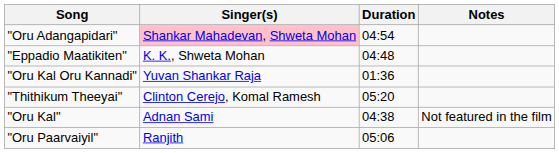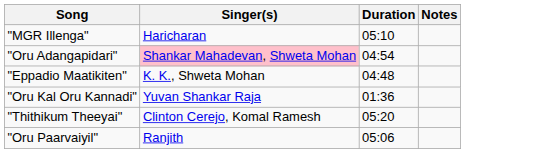+ row: "MGR Illenga" | Haricharan | 05:10
- row: "Oru Kal" | Adnan Sami | 04:38 | Not featured in the film
